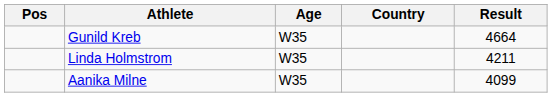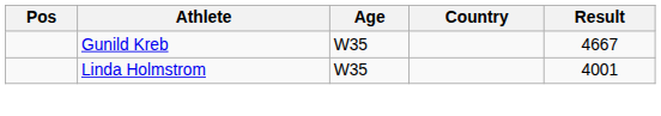Gunild Kreb | Result: 4664 -> 4667
Linda Holmstrom | Result: 4211 -> 4001
- row: Aanika Milne | W35 | 4099
